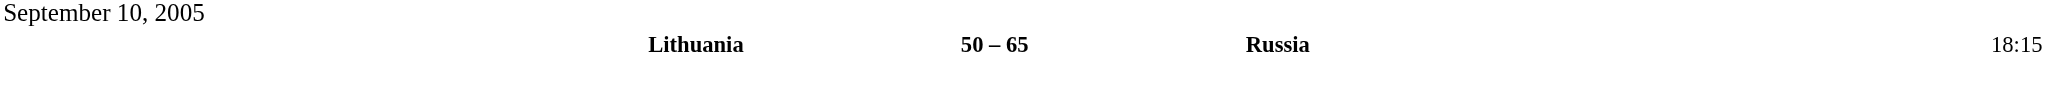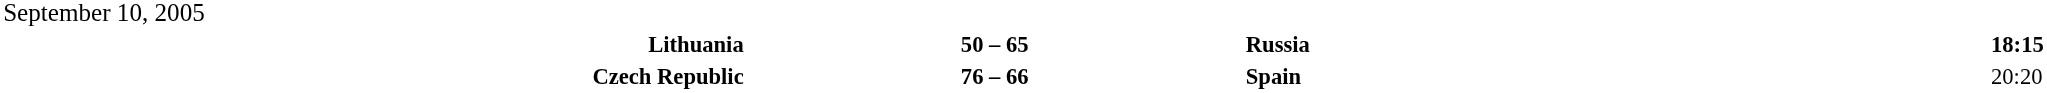Lithuania | column 4: normal -> bold
+ row: Czech Republic | 76 – 66 | Spain | 20:20
